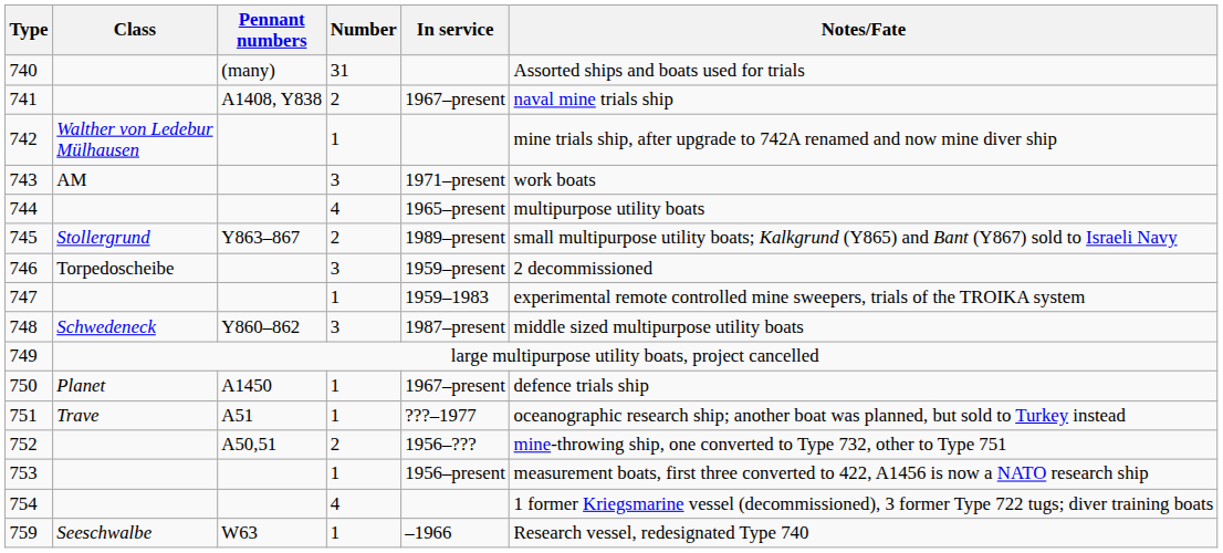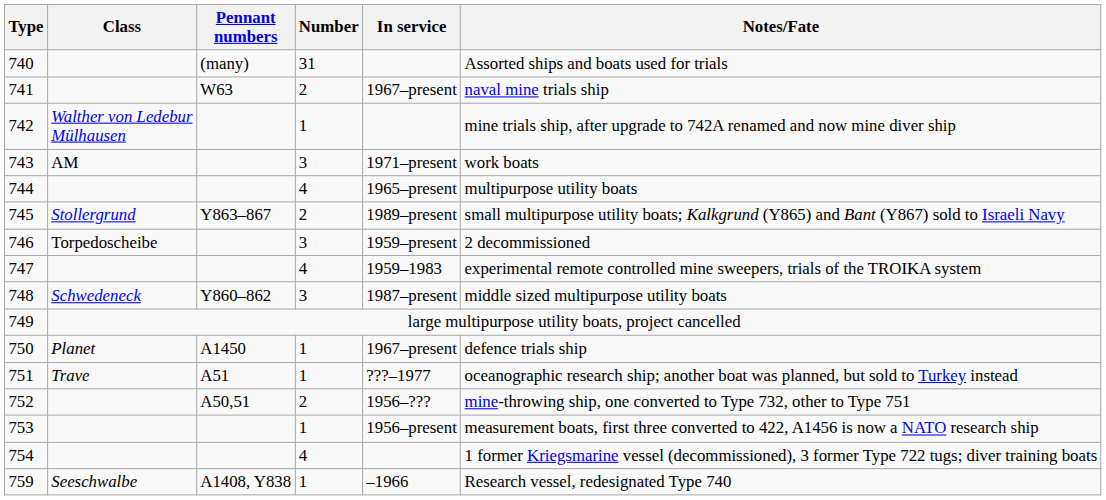741 | Pennant numbers: A1408, Y838 -> W63
747 | Number: 1 -> 4
759 | Pennant numbers: W63 -> A1408, Y838
